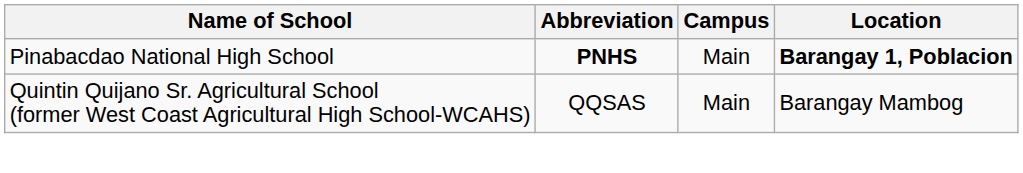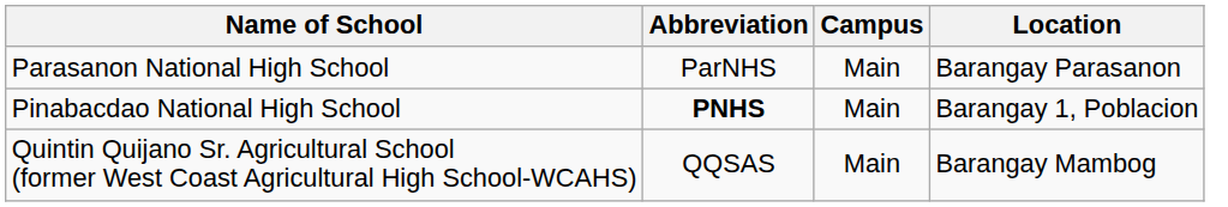+ row: Parasanon National High School | ParNHS | Main | Barangay Parasanon
Pinabacdao National High School | Location: bold -> normal
